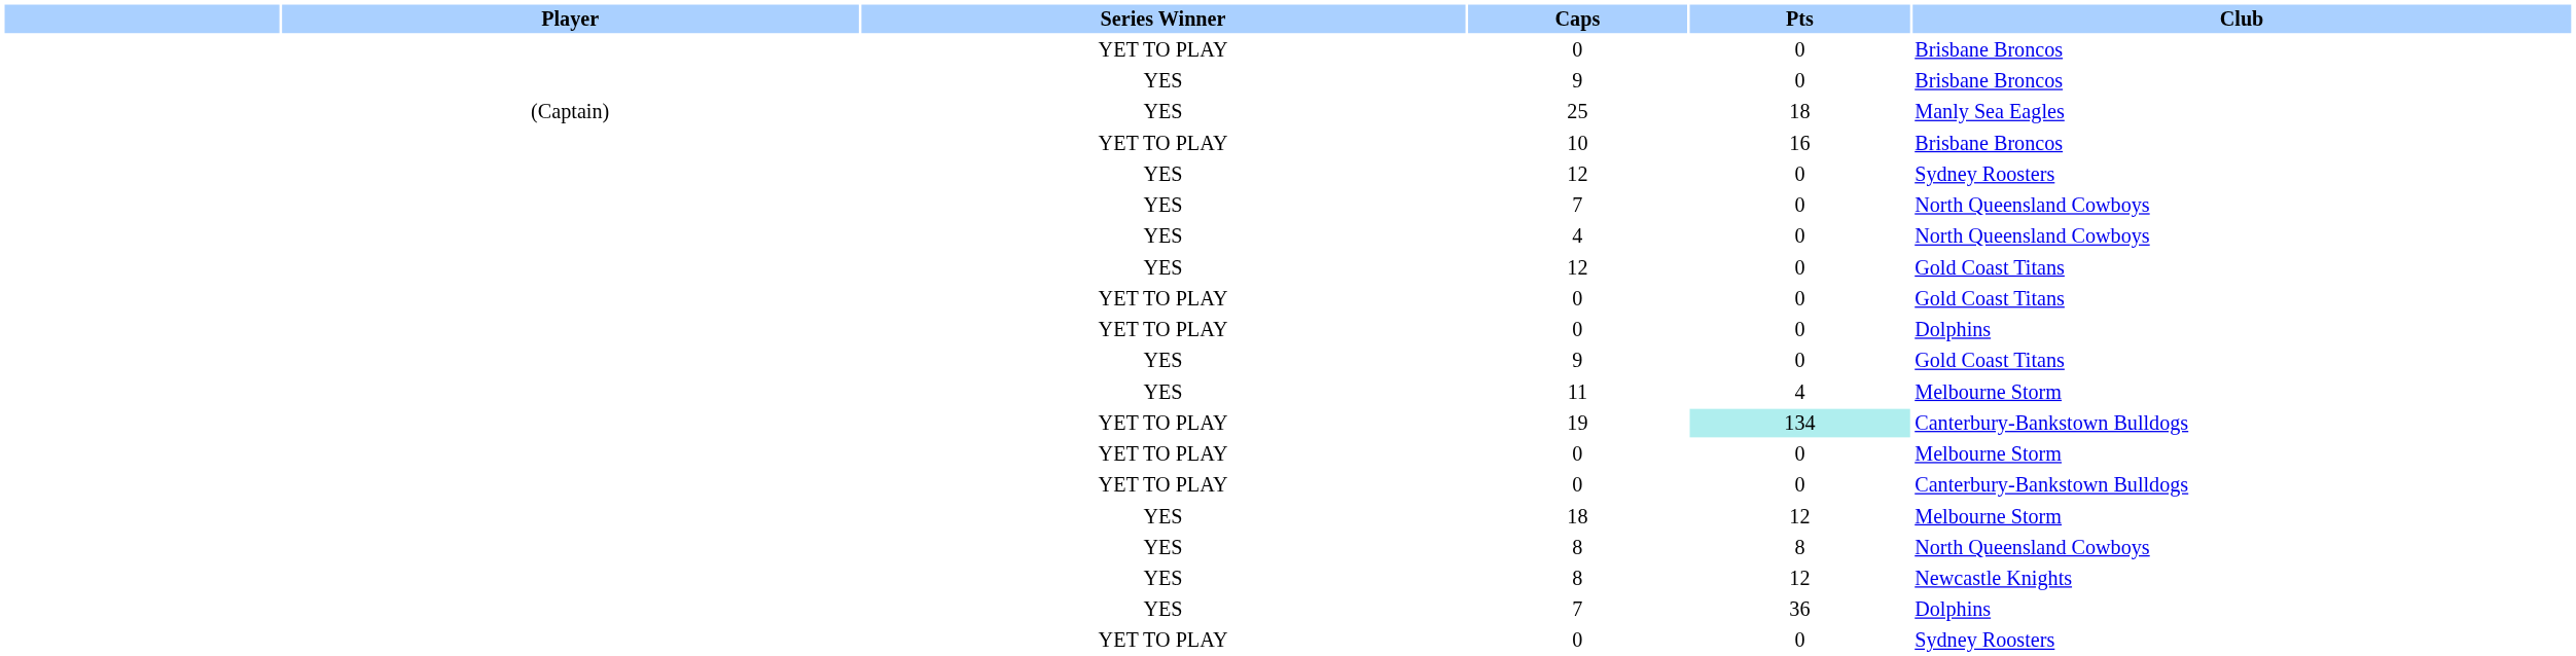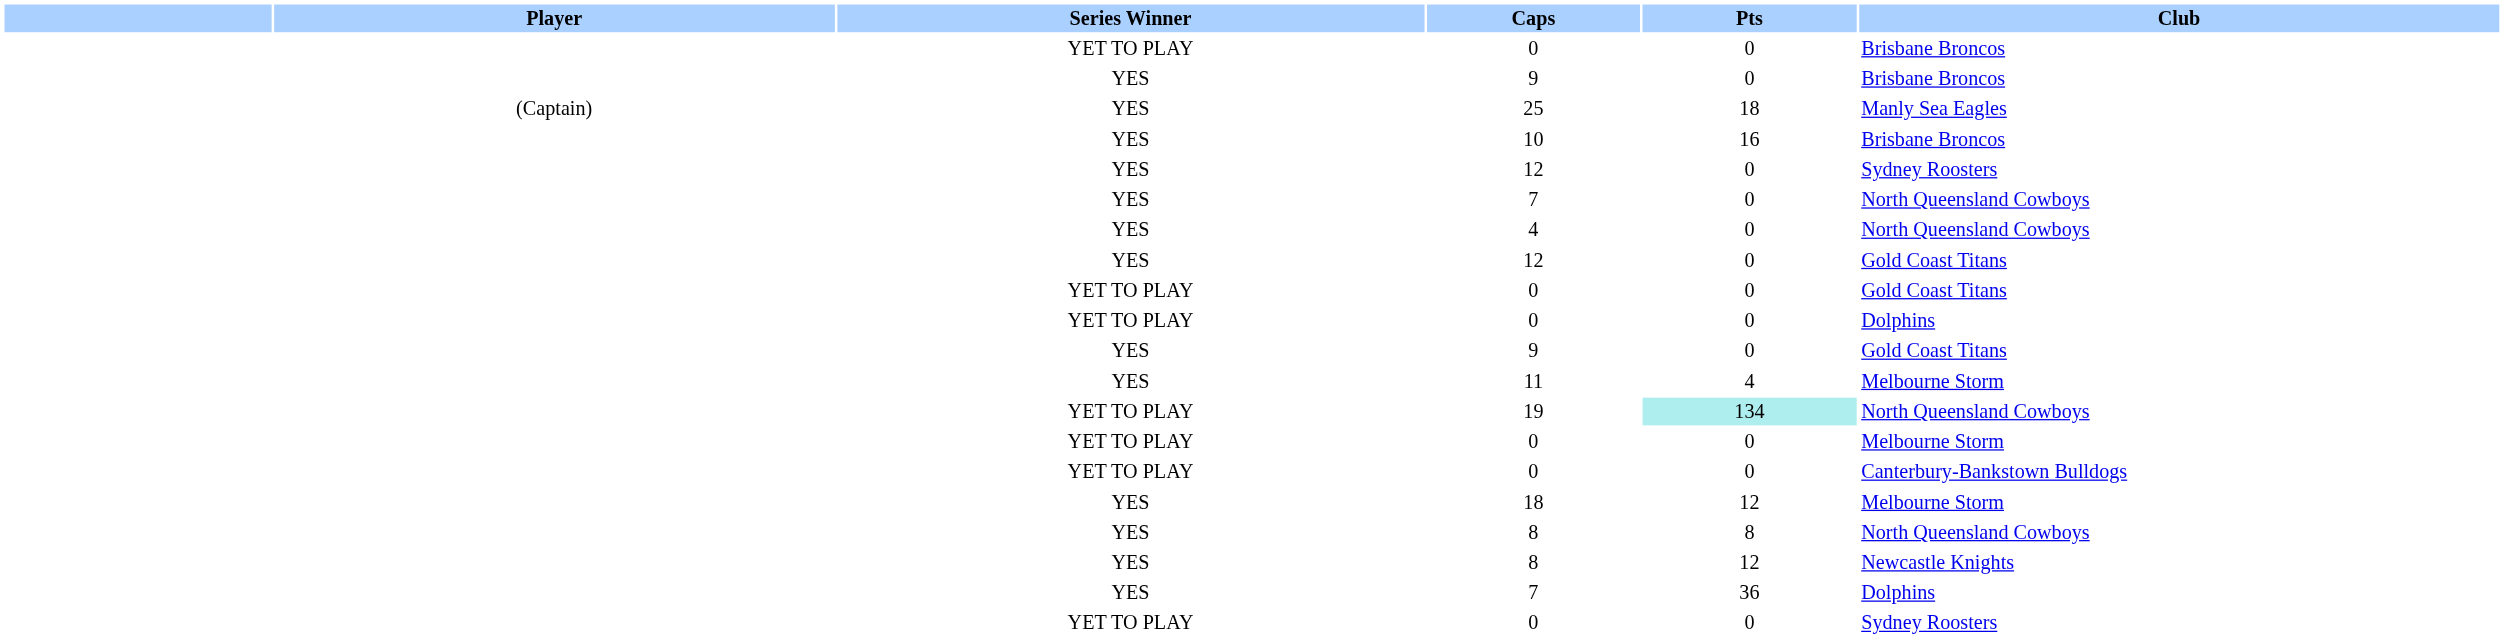10 | Series Winner: YET TO PLAY -> YES
19 | Club: Canterbury-Bankstown Bulldogs -> North Queensland Cowboys
